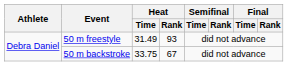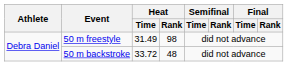50 m freestyle | Heat / Rank: 93 -> 98
50 m backstroke | Heat / Time: 33.75 -> 33.72
50 m backstroke | Heat / Rank: 67 -> 48
